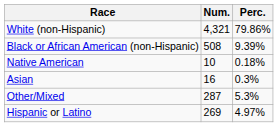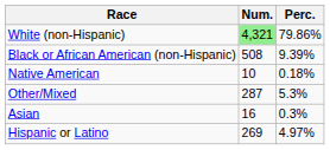White (non-Hispanic) | Num.: no background -> lightgreen background
rows swapped: Asian <-> Other/Mixed
